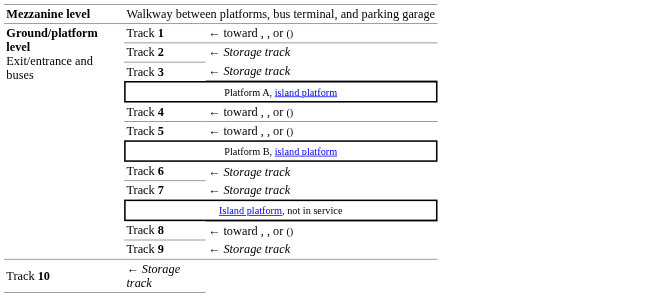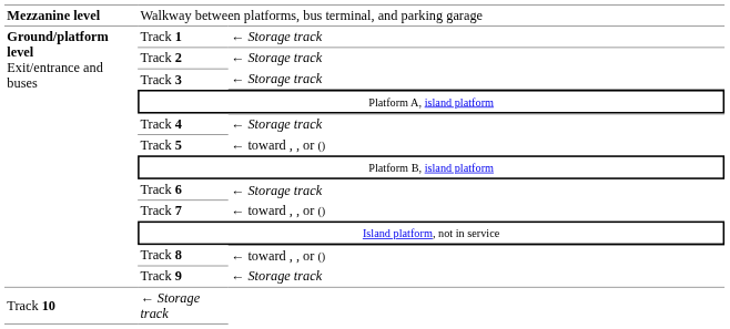Track 1 | column 3: ← toward , , or () -> ← Storage track
Track 4 | column 3: ← toward , , or () -> ← Storage track
Track 7 | column 3: ← Storage track -> ← toward , , or ()
